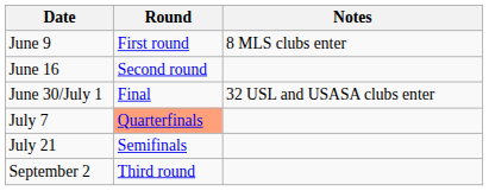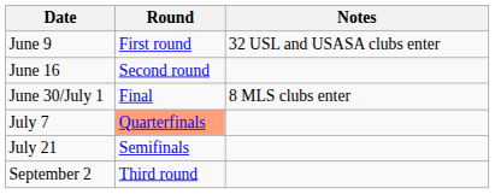June 9 | Notes: 8 MLS clubs enter -> 32 USL and USASA clubs enter
June 30/July 1 | Notes: 32 USL and USASA clubs enter -> 8 MLS clubs enter
